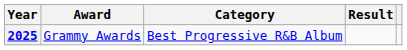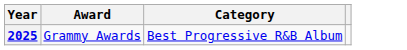- column: Result
